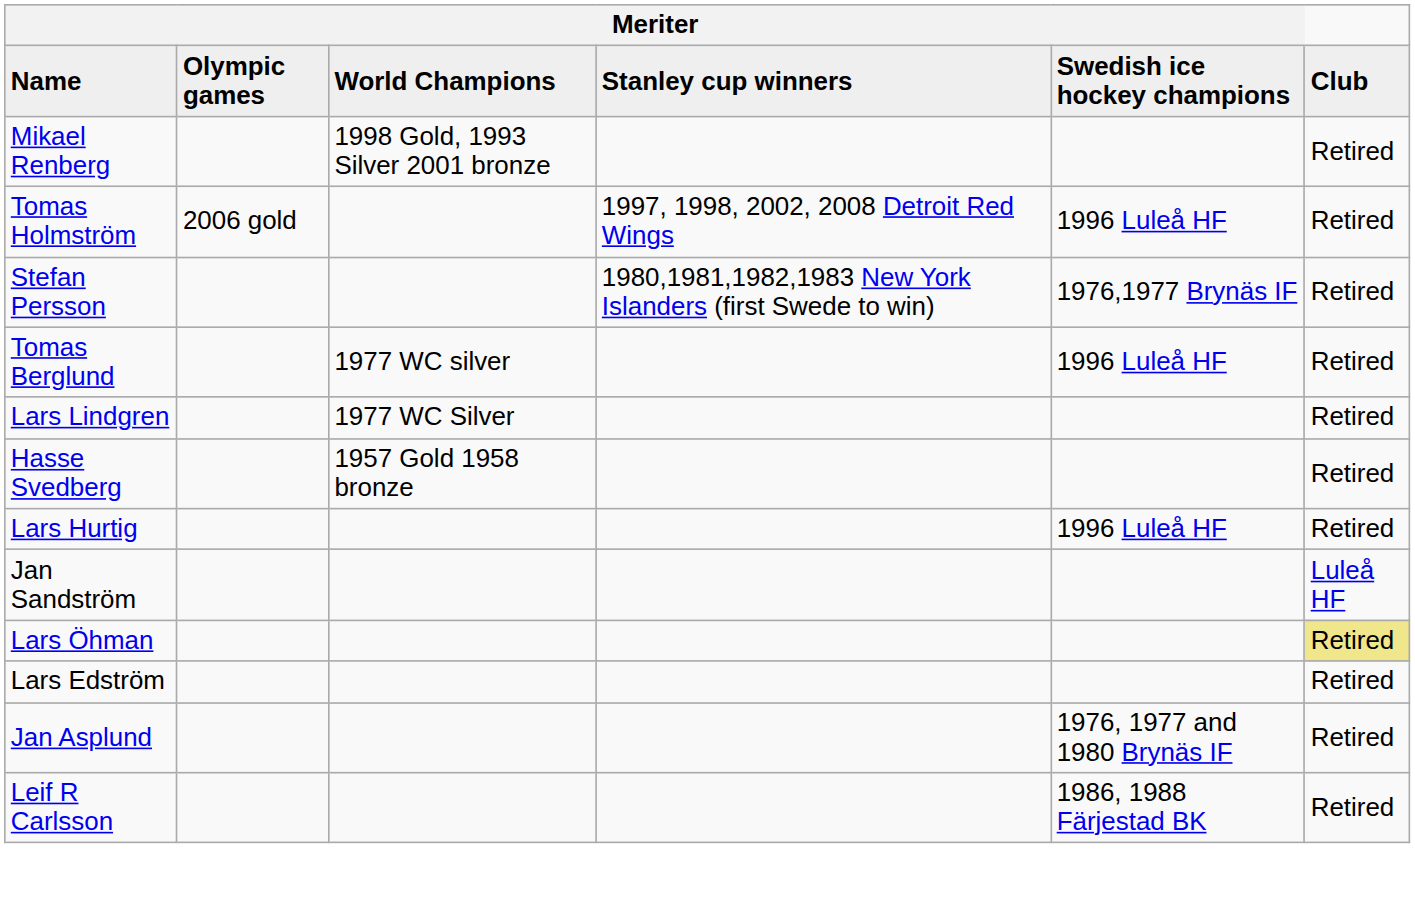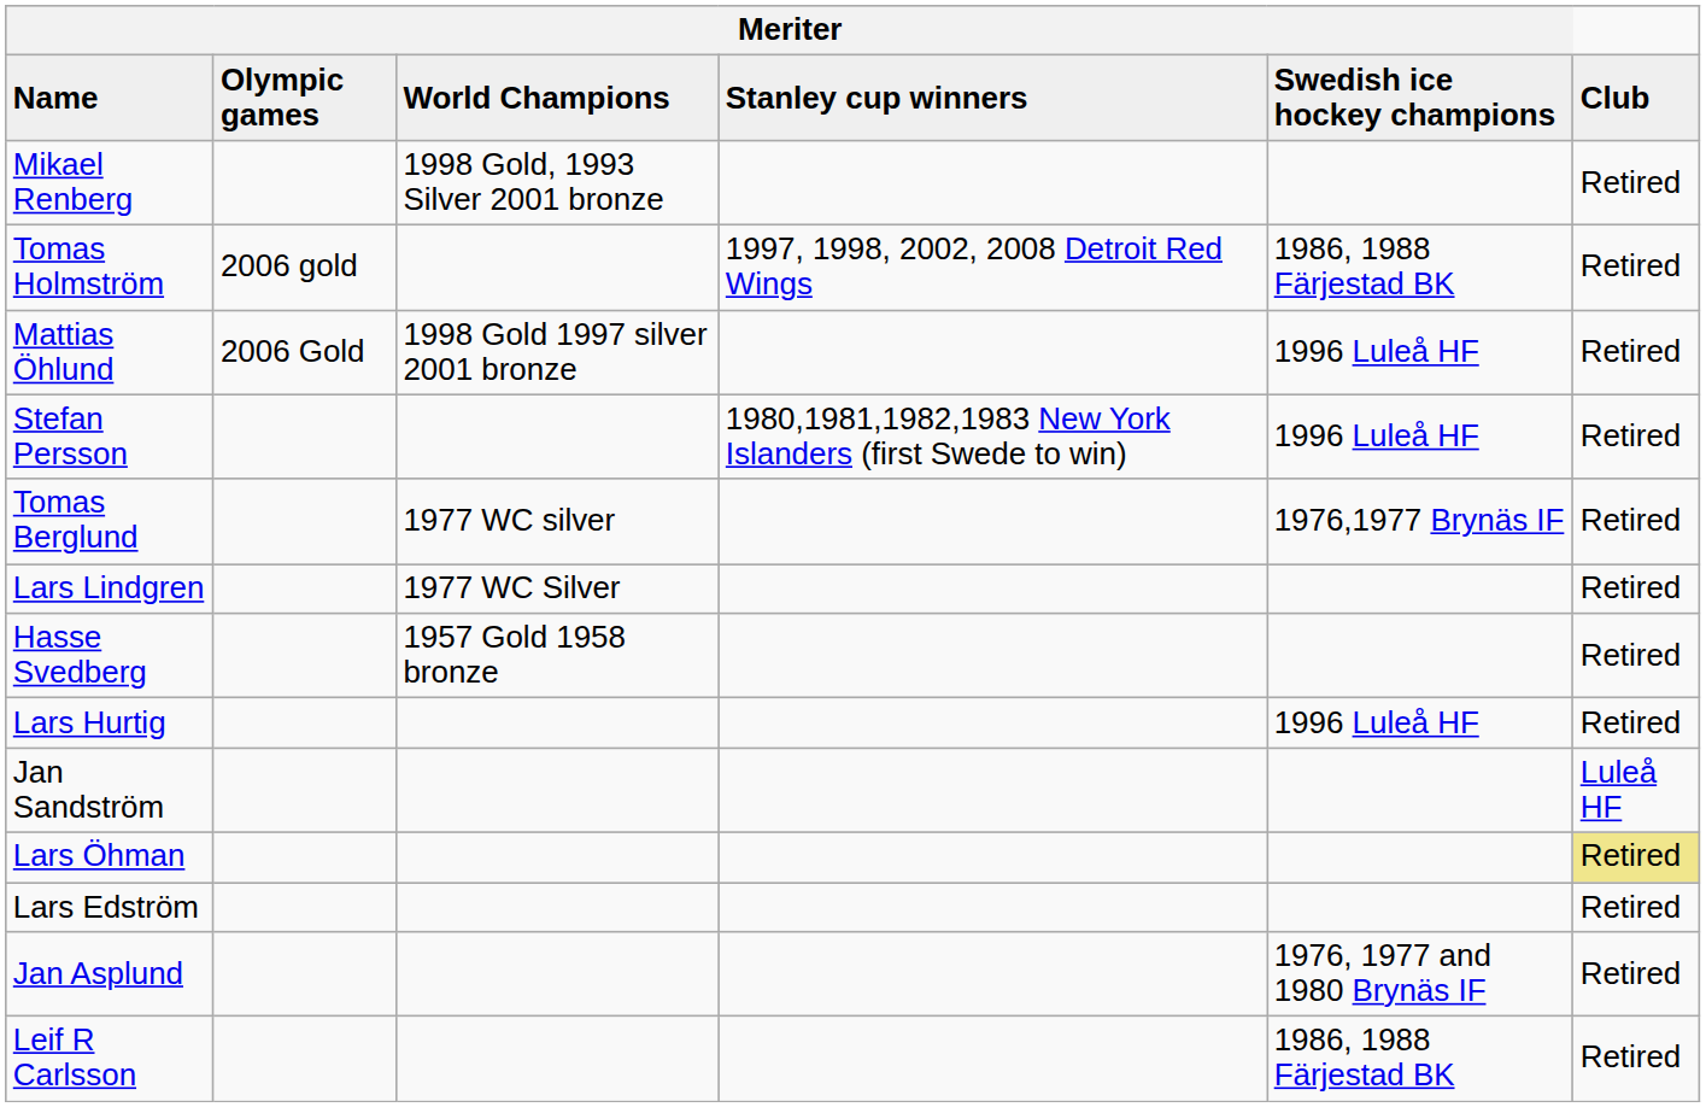Tomas Holmström | column 5: 1996 Luleå HF -> 1986, 1988 Färjestad BK
+ row: Mattias Öhlund | 2006 Gold | 1998 Gold 1997 silver 2001 bronze | 1996 Luleå HF | Retired
Stefan Persson | column 5: 1976,1977 Brynäs IF -> 1996 Luleå HF
Tomas Berglund | column 5: 1996 Luleå HF -> 1976,1977 Brynäs IF
